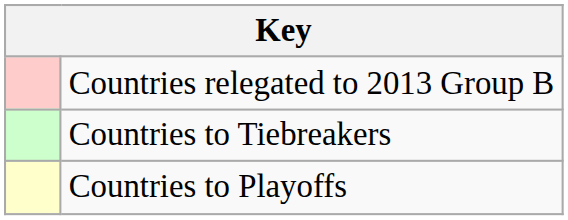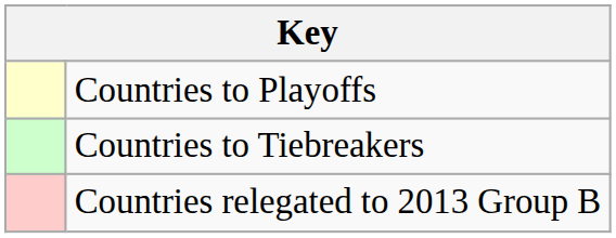rows swapped: Countries to Playoffs <-> Countries relegated to 2013 Group B
